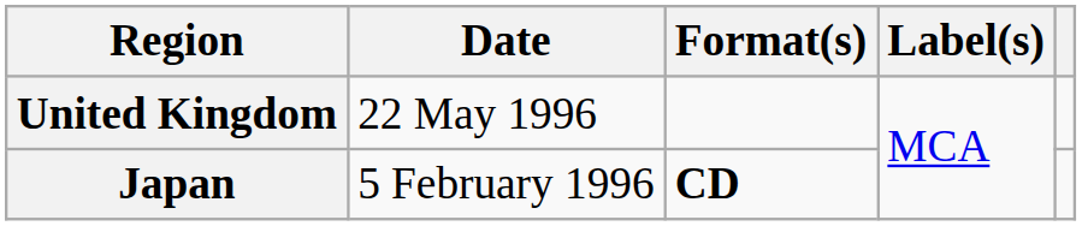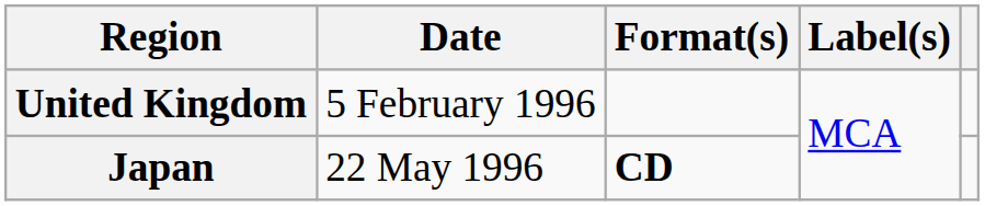United Kingdom | Date: 22 May 1996 -> 5 February 1996
Japan | Date: 5 February 1996 -> 22 May 1996
